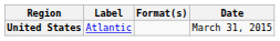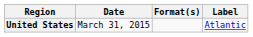columns swapped: Date <-> Label
